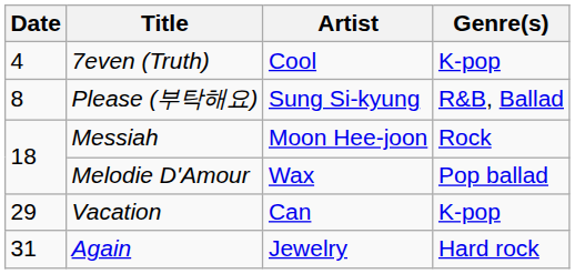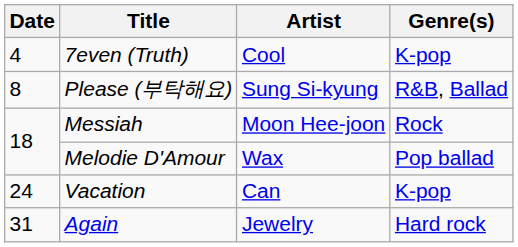Vacation | Date: 29 -> 24
